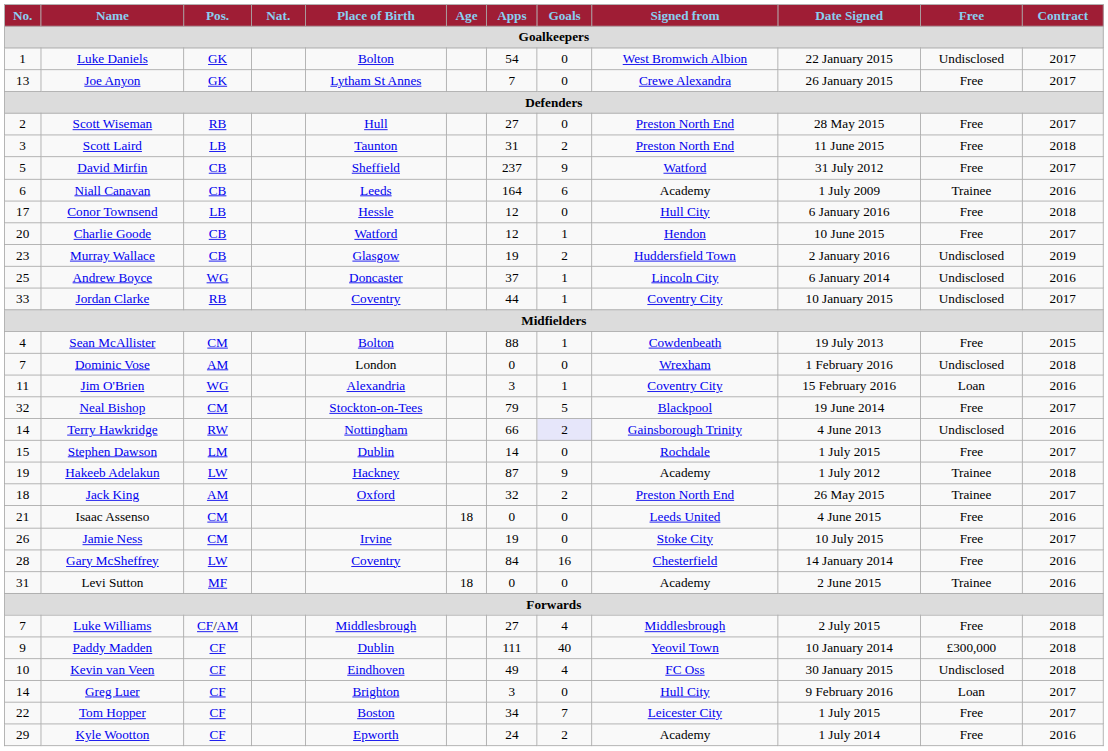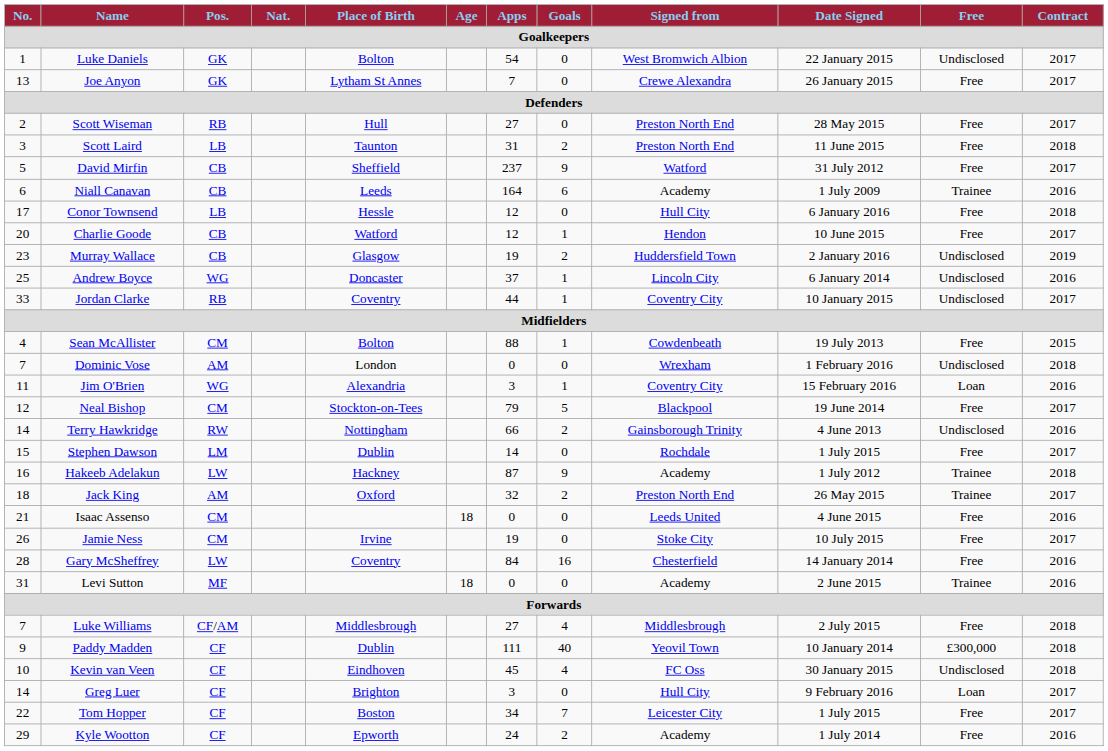Neal Bishop | No.: 32 -> 12
Terry Hawkridge | Goals: lavender background -> no background
Hakeeb Adelakun | No.: 19 -> 16
Kevin van Veen | Apps: 49 -> 45
